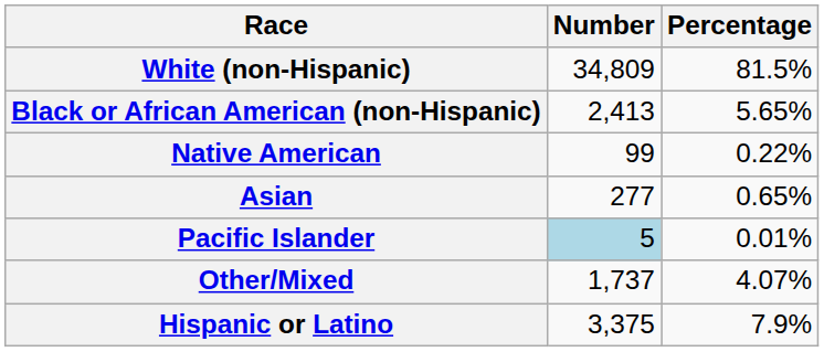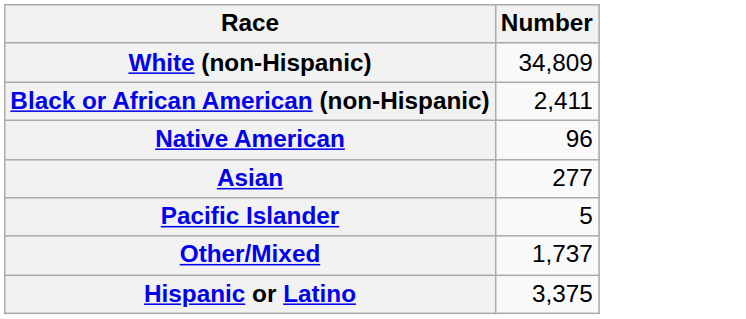- column: Percentage | 81.5% | 5.65% | 0.22% | 0.65% | 0.01% | 4.07% | 7.9%
Black or African American (non-Hispanic) | Number: 2,413 -> 2,411
Native American | Number: 99 -> 96
Pacific Islander | Number: lightblue background -> no background
